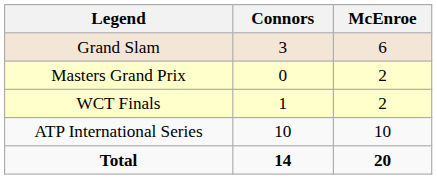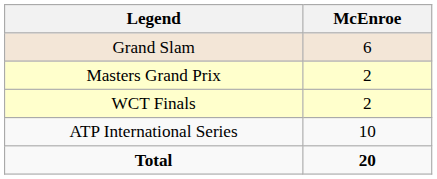- column: Connors | 3 | 0 | 1 | 10 | 14
